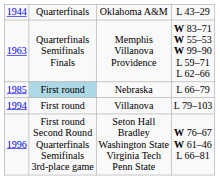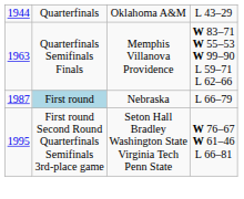Nebraska | column 1: 1985 -> 1987
- row: 1994 | First round | Villanova | L 79–103
Seton Hall Bradley Washington State Virginia Tech Penn State | column 1: 1996 -> 1995
